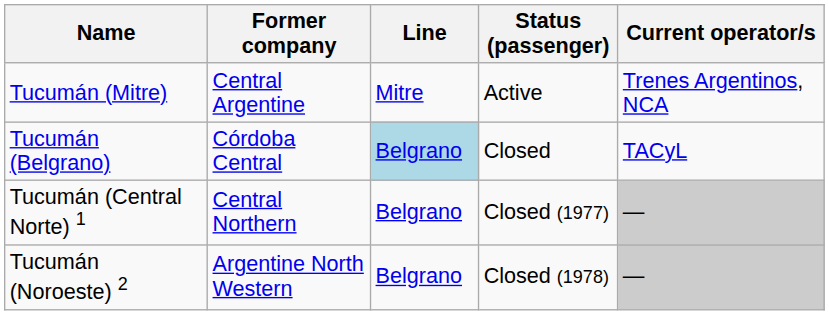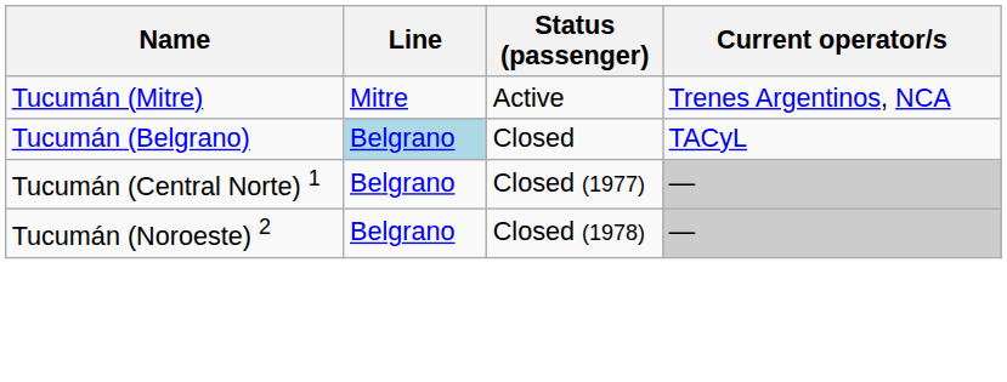- column: Former company | Central Argentine | Córdoba Central | Central Northern | Argentine North Western
